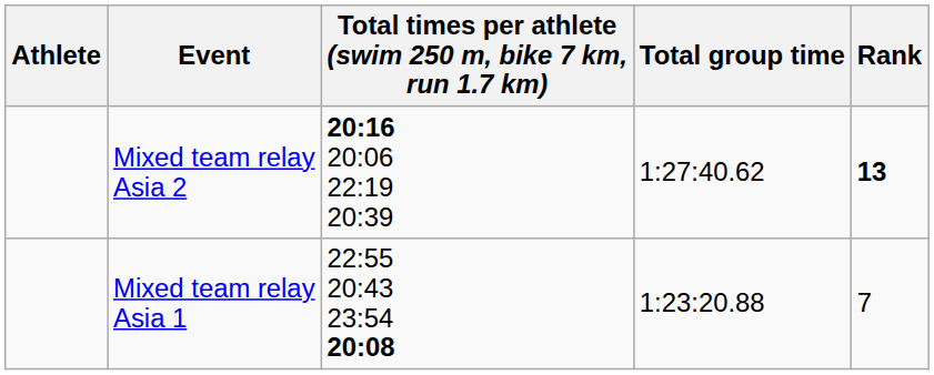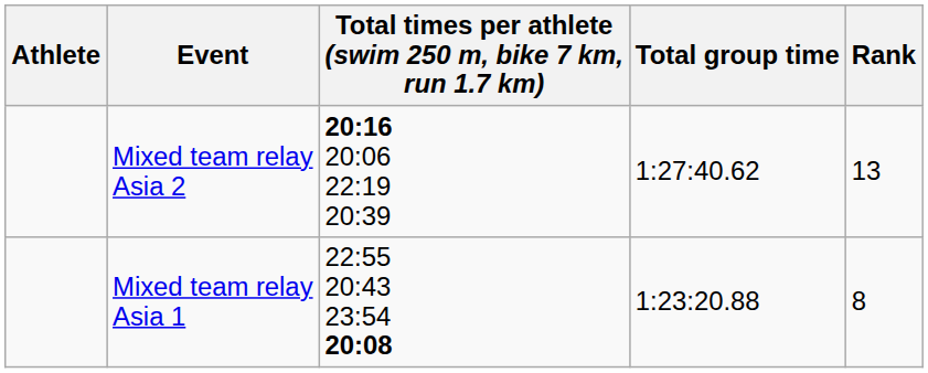Mixed team relay Asia 2 | Rank: bold -> normal
Mixed team relay Asia 1 | Rank: 7 -> 8
